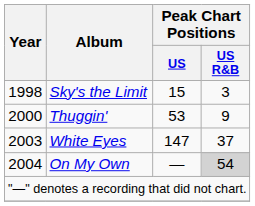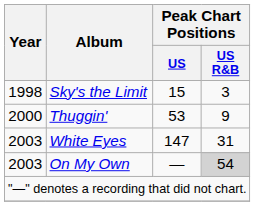White Eyes | Peak Chart Positions / US R&B: 37 -> 31
On My Own | Year: 2004 -> 2003
